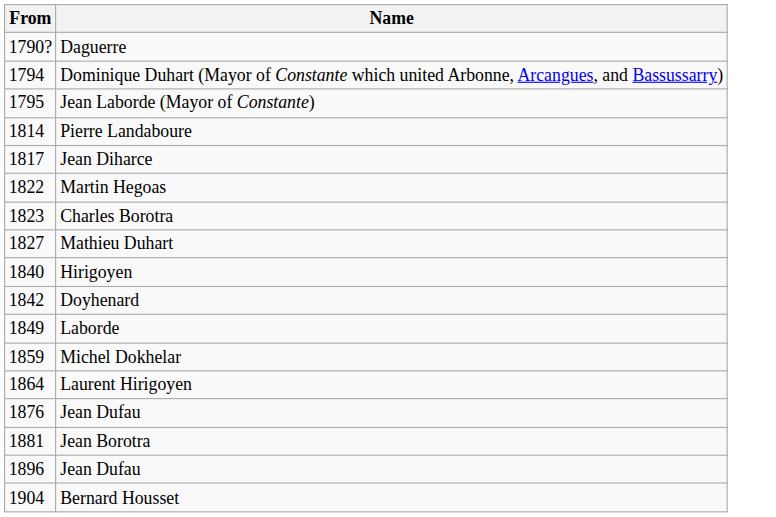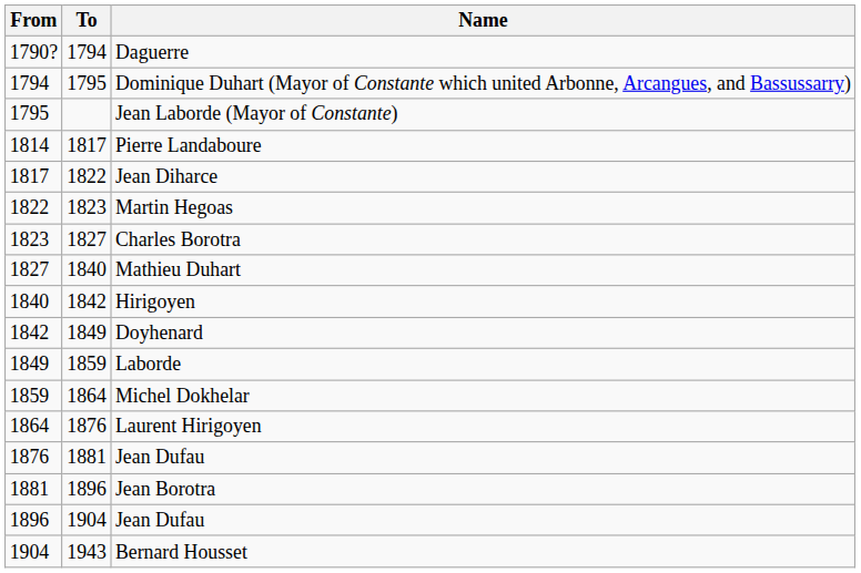+ column: To | 1794 | 1795 | 1817 | 1822 | 1823 | 1827 | 1840 | 1842 | 1849 | 1859 | 1864 | 1876 | 1881 | 1896 | 1904 | 1943
